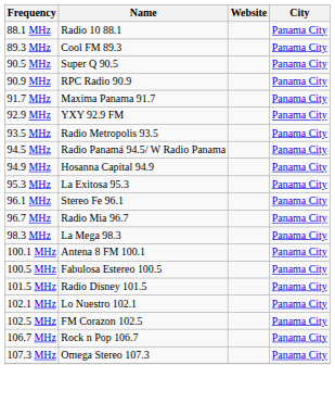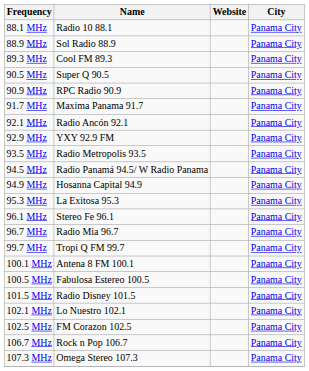+ row: 88.9 MHz | Sol Radio 88.9 | Panama City
+ row: 92.1 MHz | Radio Ancón 92.1 | Panama City
- row: 98.3 MHz | La Mega 98.3 | Panama City
+ row: 99.7 MHz | Tropi Q FM 99.7 | Panama City
